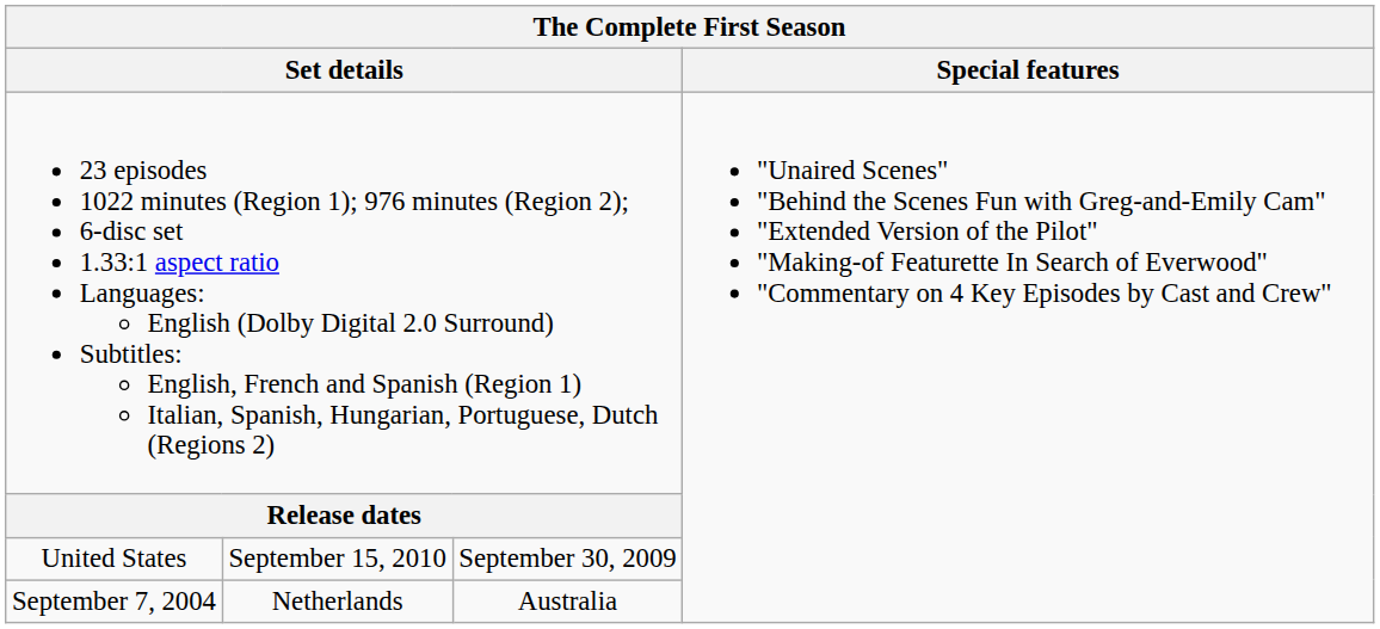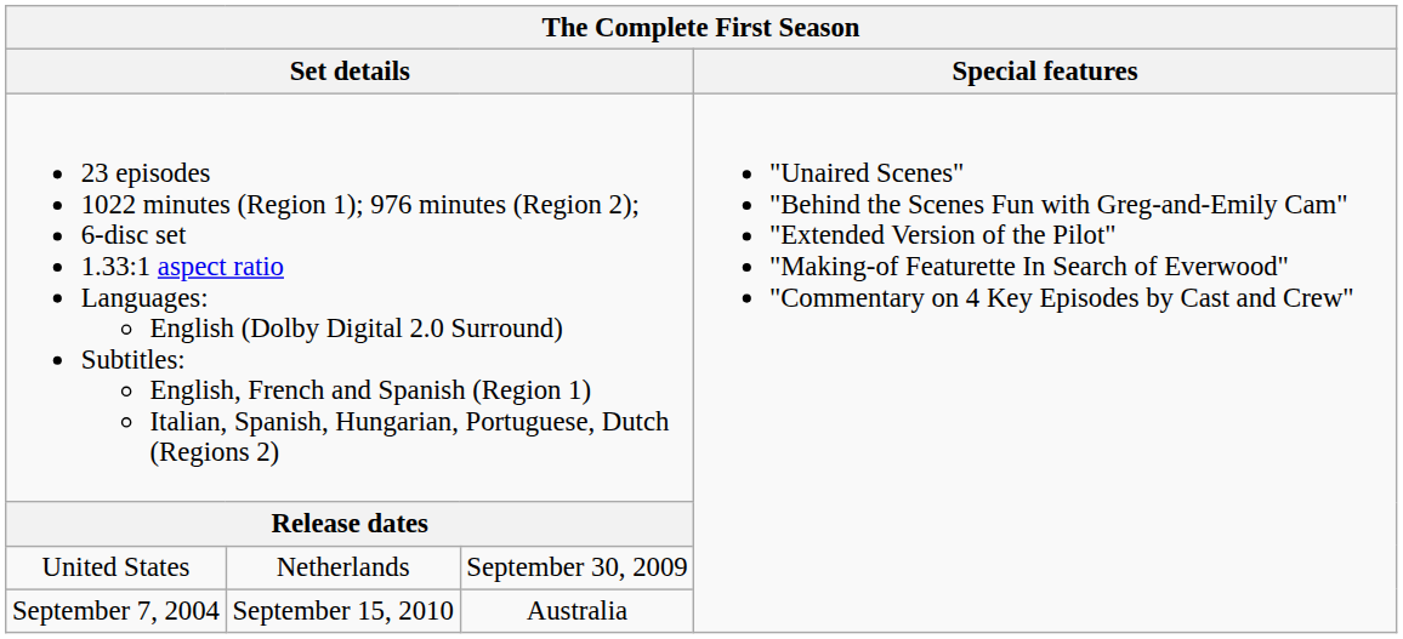United States | column 2: September 15, 2010 -> Netherlands
September 7, 2004 | column 2: Netherlands -> September 15, 2010
